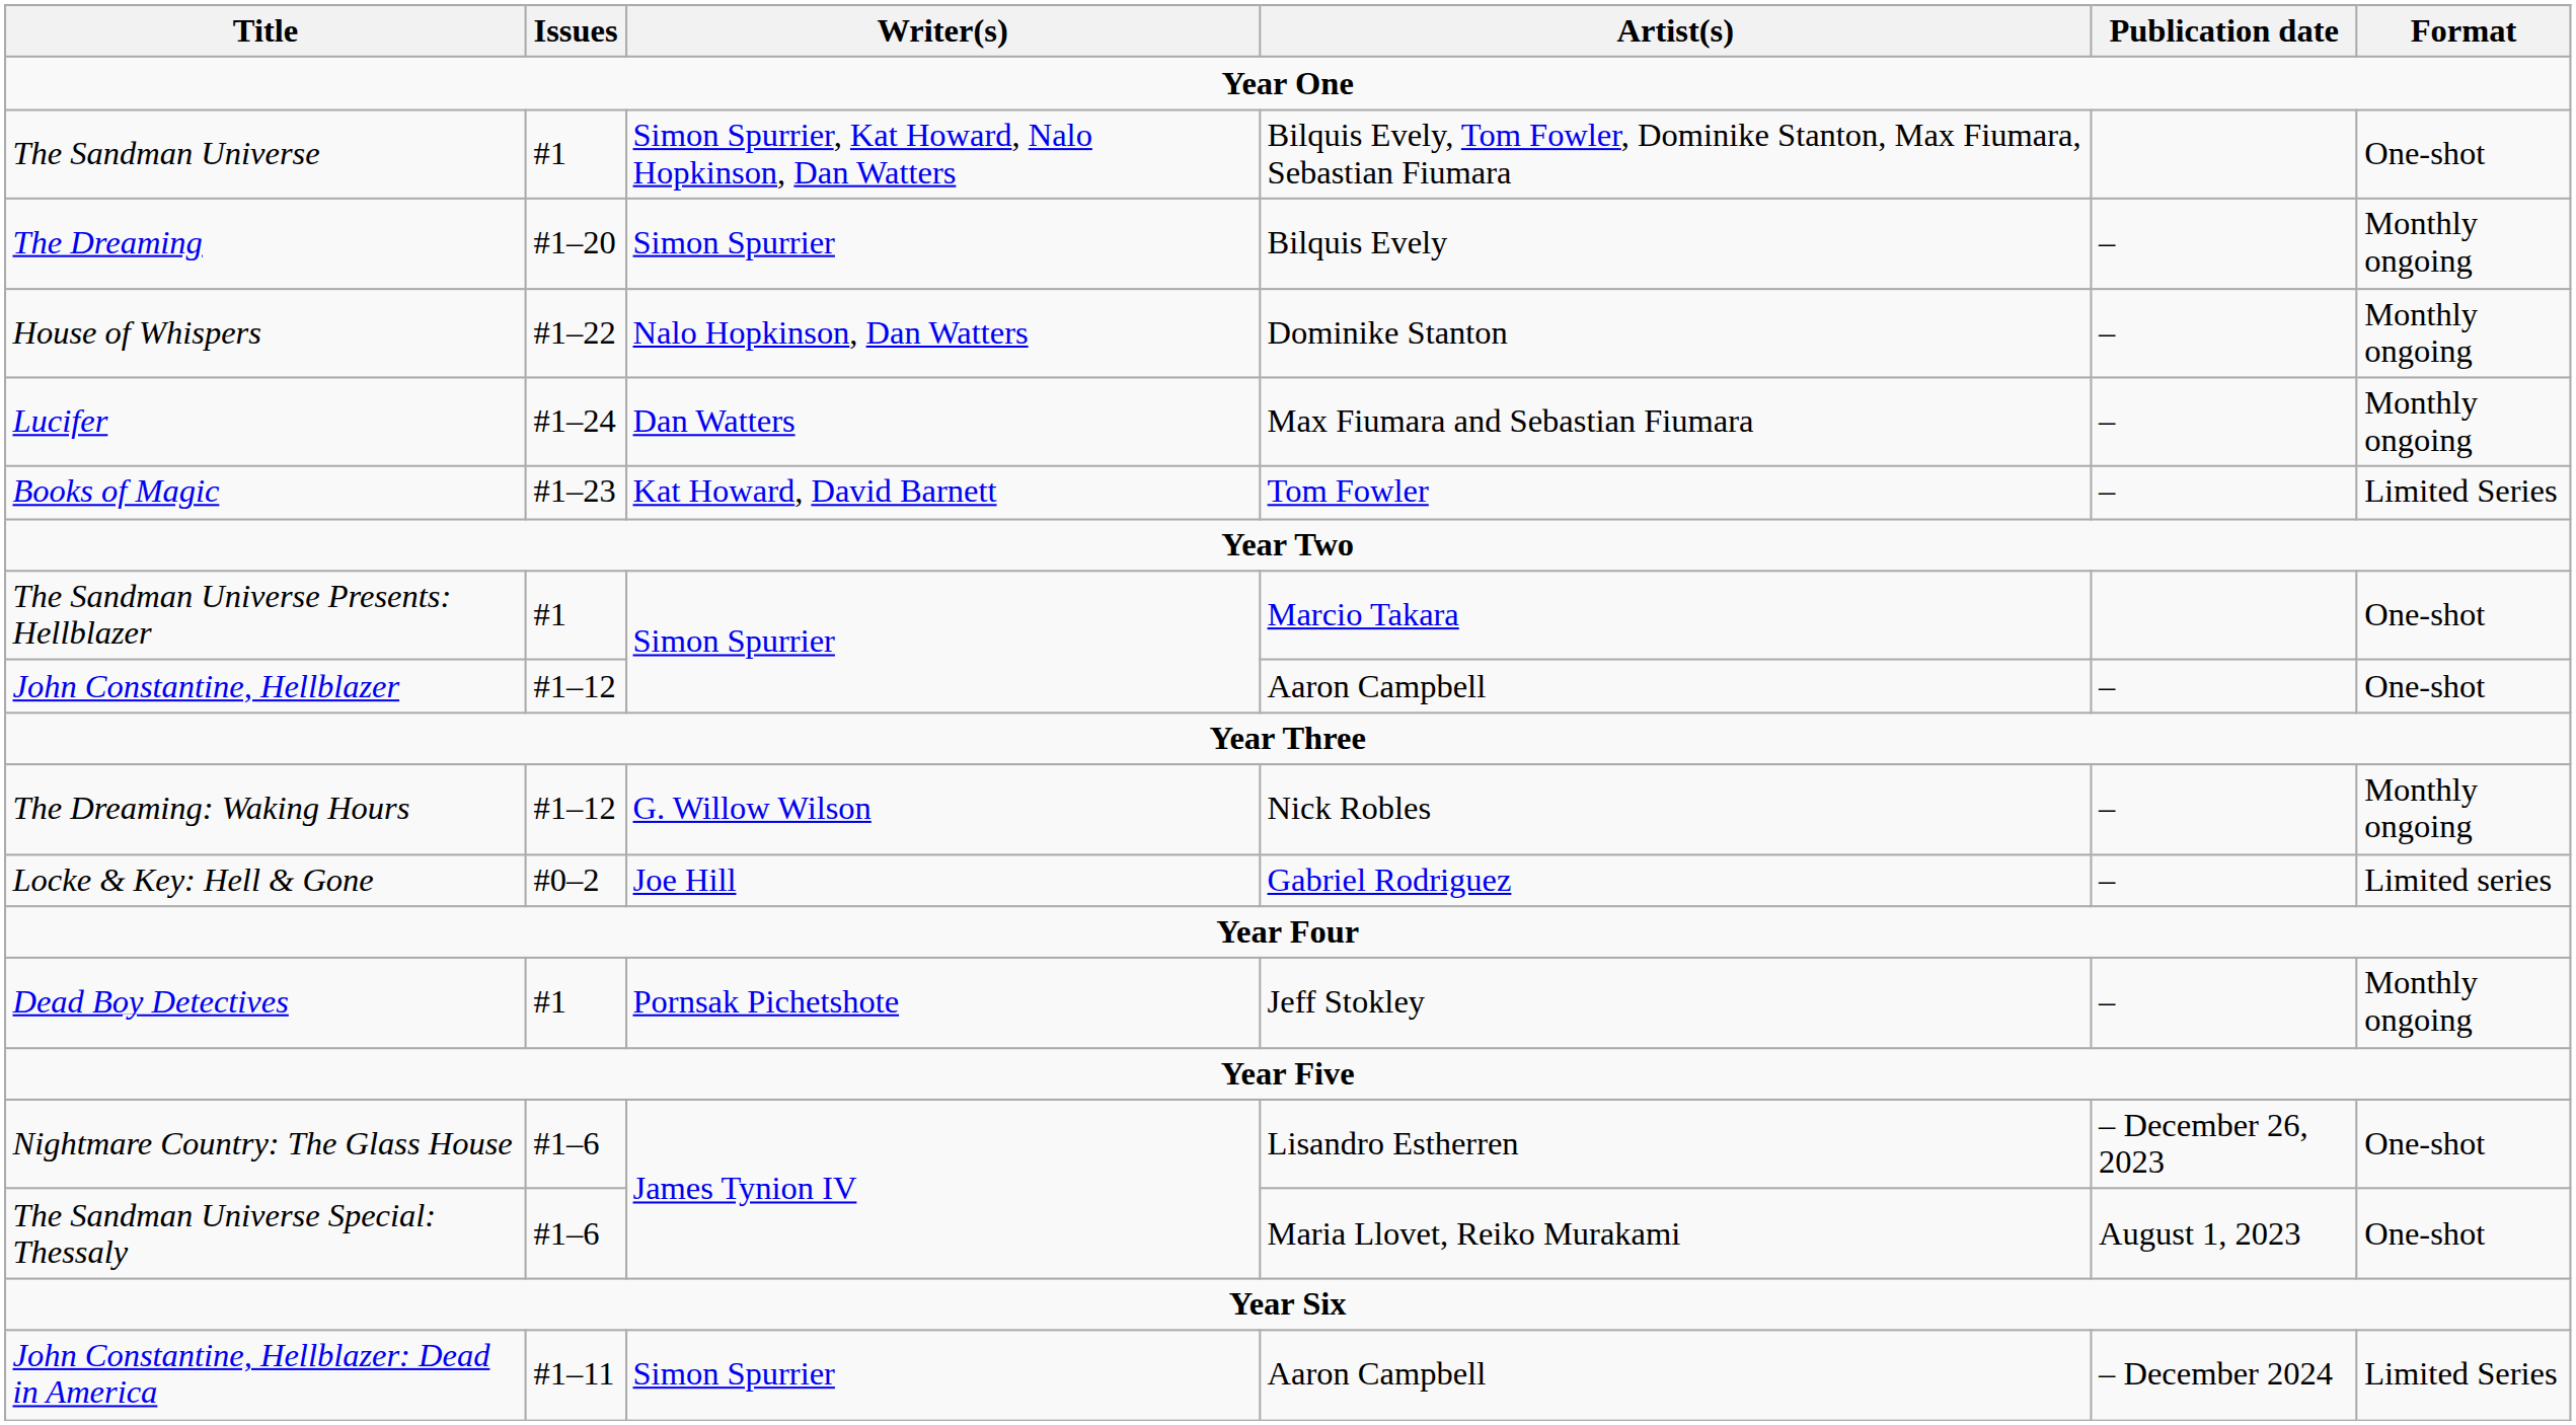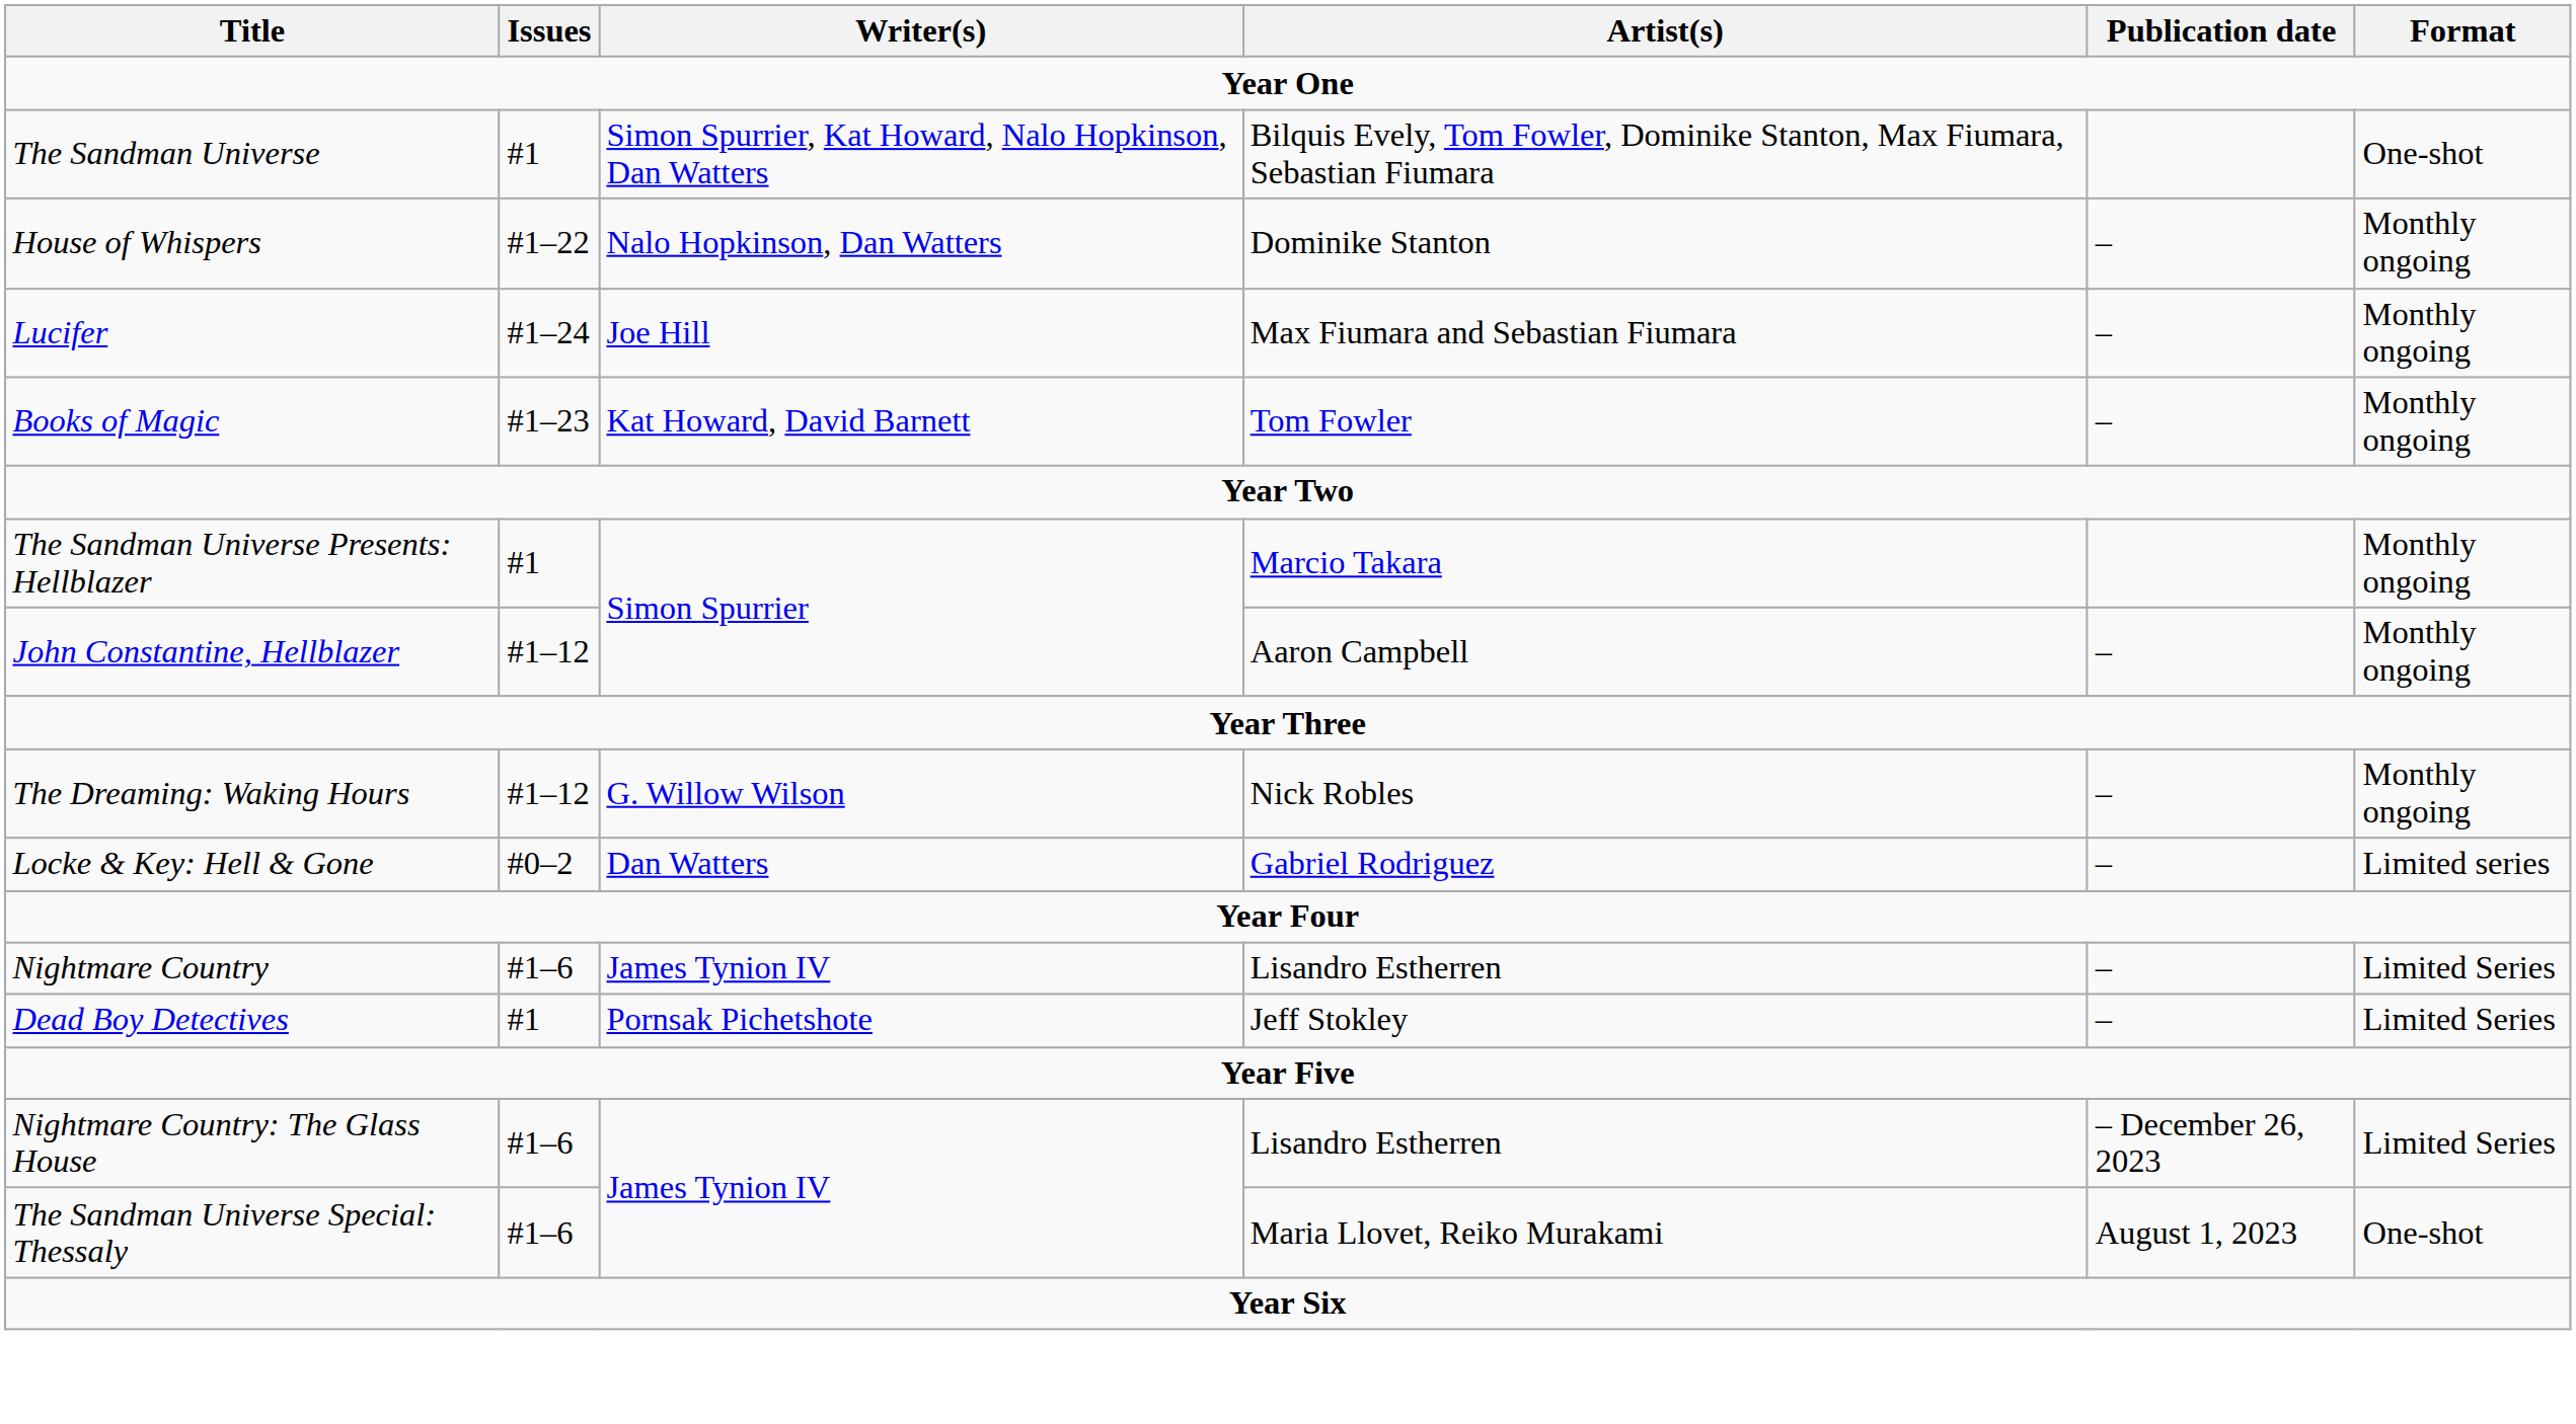- row: The Dreaming | #1–20 | Simon Spurrier | Bilquis Evely | – | Monthly ongoing
Lucifer | Writer(s): Dan Watters -> Joe Hill
Books of Magic | Format: Limited Series -> Monthly ongoing
The Sandman Universe Presents: Hellblazer | Format: One-shot -> Monthly ongoing
John Constantine, Hellblazer | Format: One-shot -> Monthly ongoing
Locke & Key: Hell & Gone | Writer(s): Joe Hill -> Dan Watters
+ row: Nightmare Country | #1–6 | James Tynion IV | Lisandro Estherren | – | Limited Series
Dead Boy Detectives | Format: Monthly ongoing -> Limited Series
Nightmare Country: The Glass House | Format: One-shot -> Limited Series
- row: John Constantine, Hellblazer: Dead in America | #1–11 | Simon Spurrier | Aaron Campbell | – December 2024 | Limited Series
